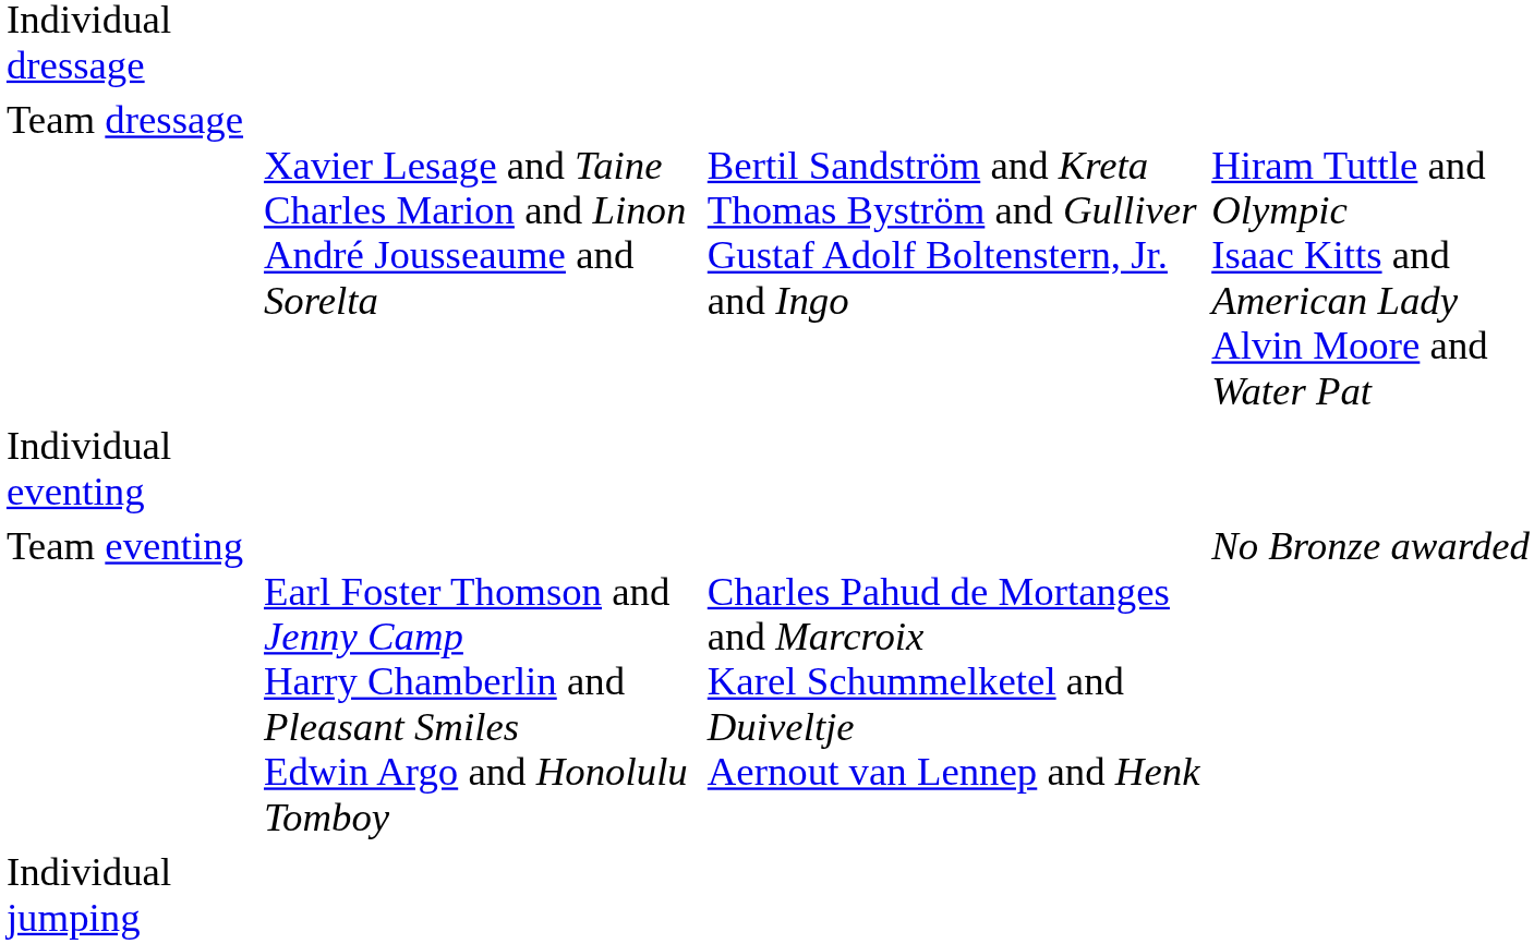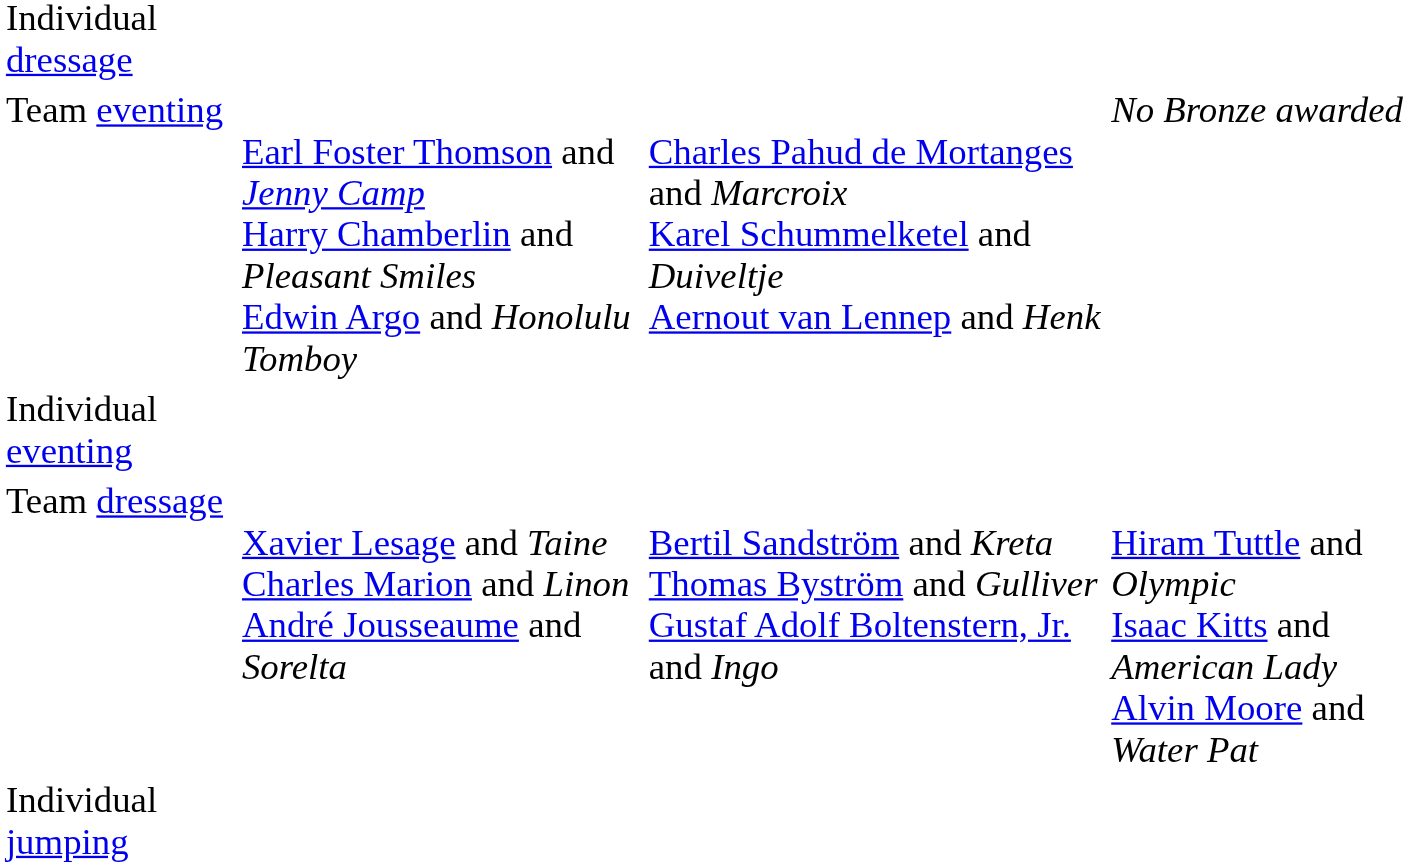rows swapped: Team dressage <-> Team eventing
